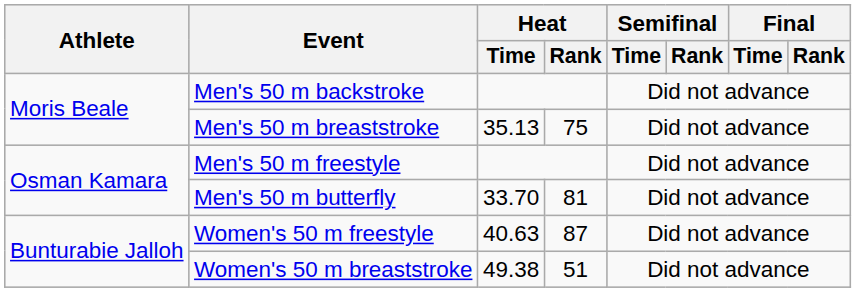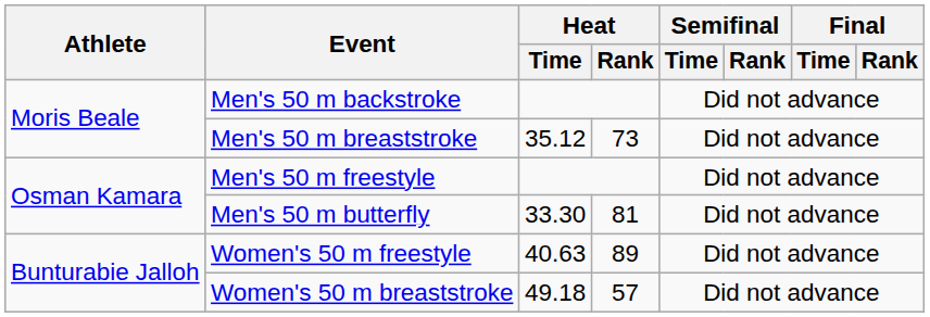Men's 50 m breaststroke | Heat / Time: 35.13 -> 35.12
Men's 50 m breaststroke | Heat / Rank: 75 -> 73
Men's 50 m butterfly | Heat / Time: 33.70 -> 33.30
Women's 50 m freestyle | Heat / Rank: 87 -> 89
Women's 50 m breaststroke | Heat / Time: 49.38 -> 49.18
Women's 50 m breaststroke | Heat / Rank: 51 -> 57
